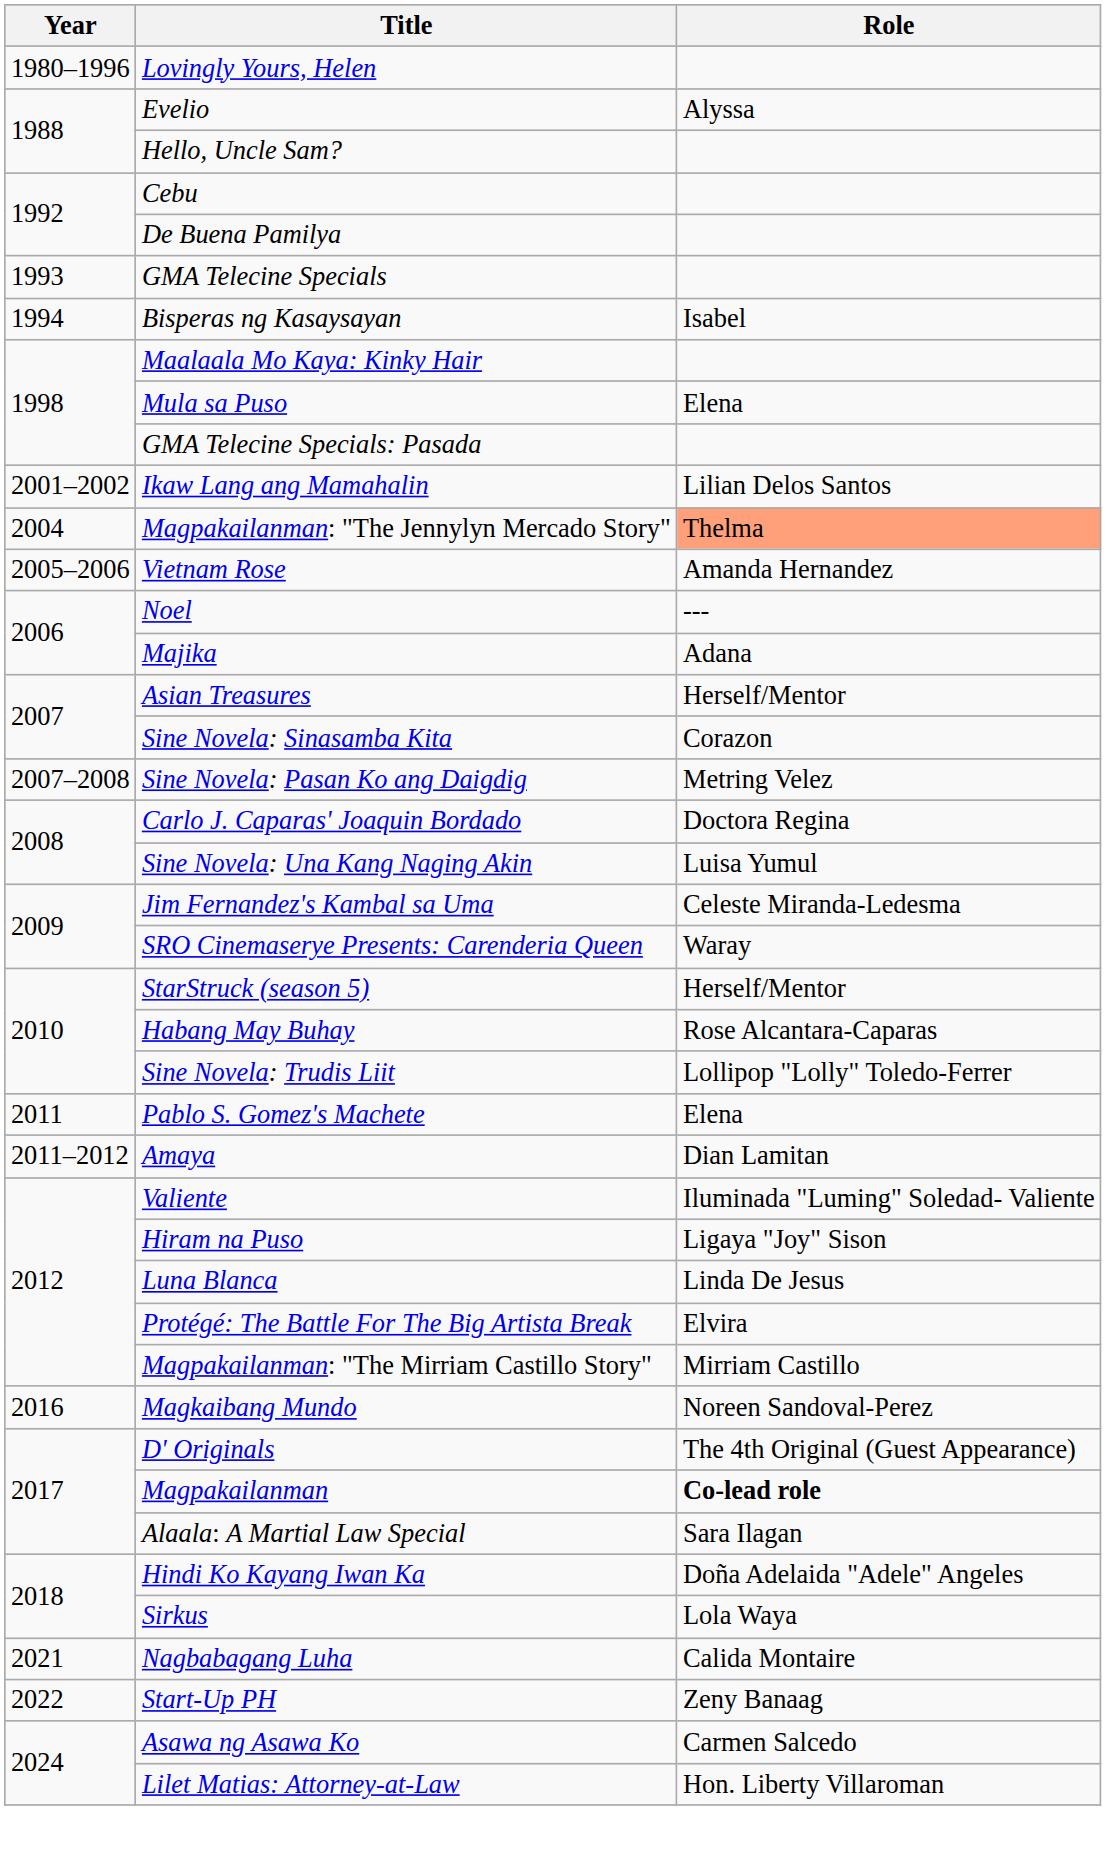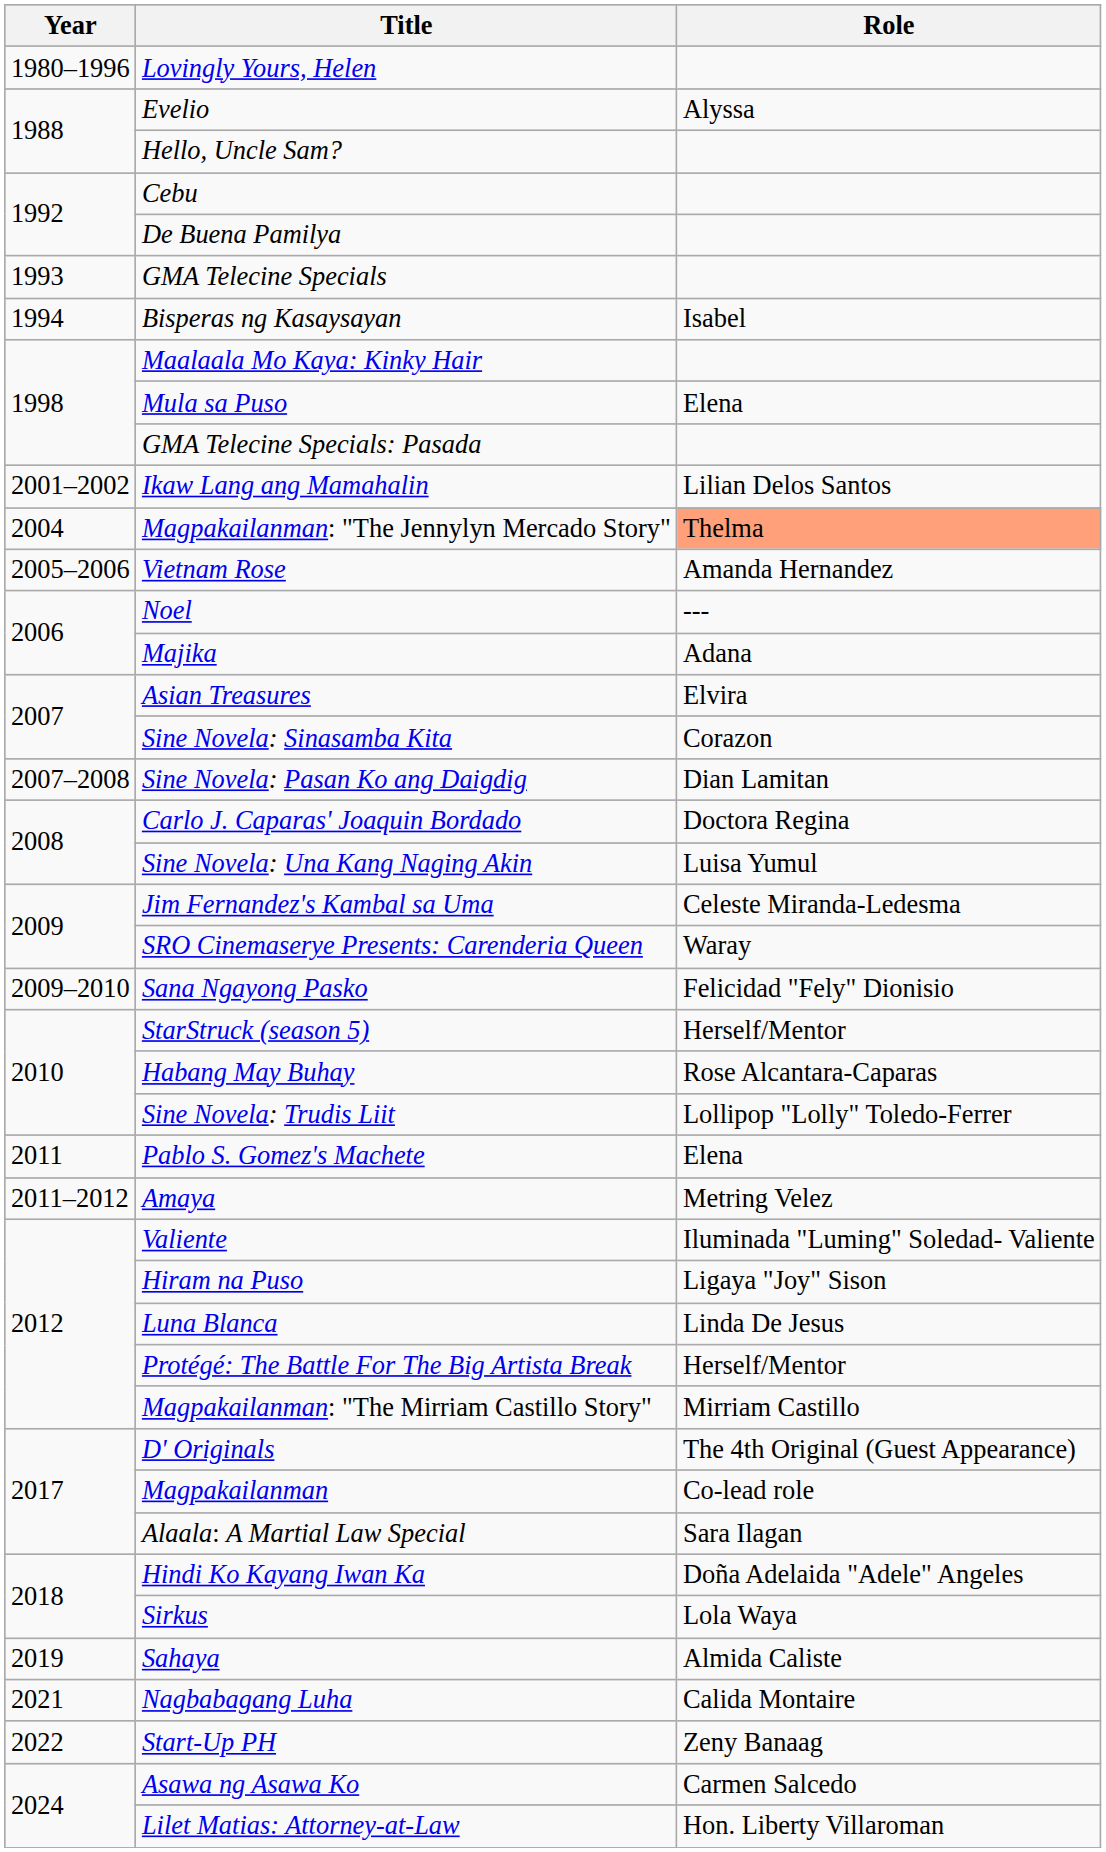Asian Treasures | Role: Herself/Mentor -> Elvira
Sine Novela: Pasan Ko ang Daigdig | Role: Metring Velez -> Dian Lamitan
+ row: 2009–2010 | Sana Ngayong Pasko | Felicidad "Fely" Dionisio
Amaya | Role: Dian Lamitan -> Metring Velez
Protégé: The Battle For The Big Artista Break | Role: Elvira -> Herself/Mentor
- row: 2016 | Magkaibang Mundo | Noreen Sandoval-Perez
Magpakailanman | Role: bold -> normal
+ row: 2019 | Sahaya | Almida Caliste
